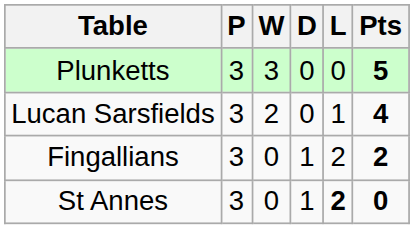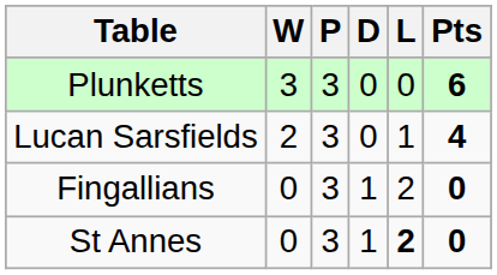columns swapped: P <-> W
Plunketts | Pts: 5 -> 6
Fingallians | Pts: 2 -> 0
